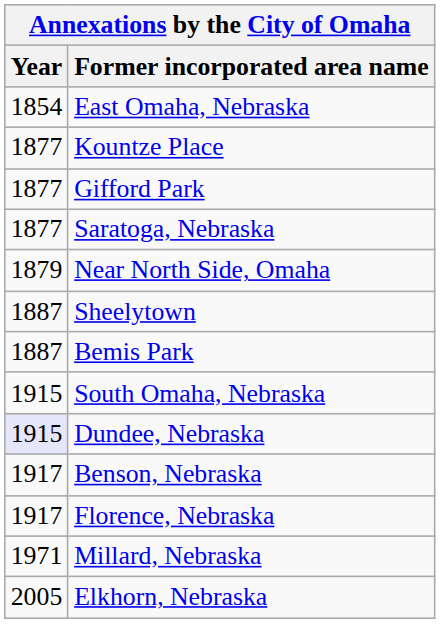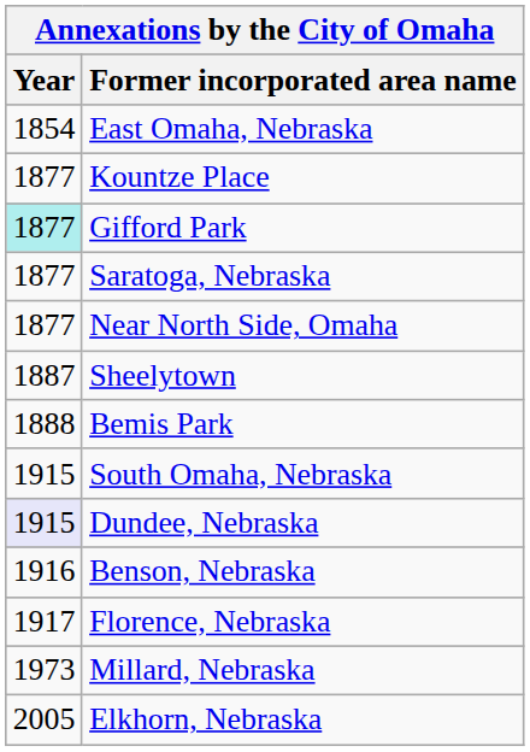Gifford Park | Year: no background -> paleturquoise background
Near North Side, Omaha | Year: 1879 -> 1877
Bemis Park | Year: 1887 -> 1888
Benson, Nebraska | Year: 1917 -> 1916
Millard, Nebraska | Year: 1971 -> 1973
